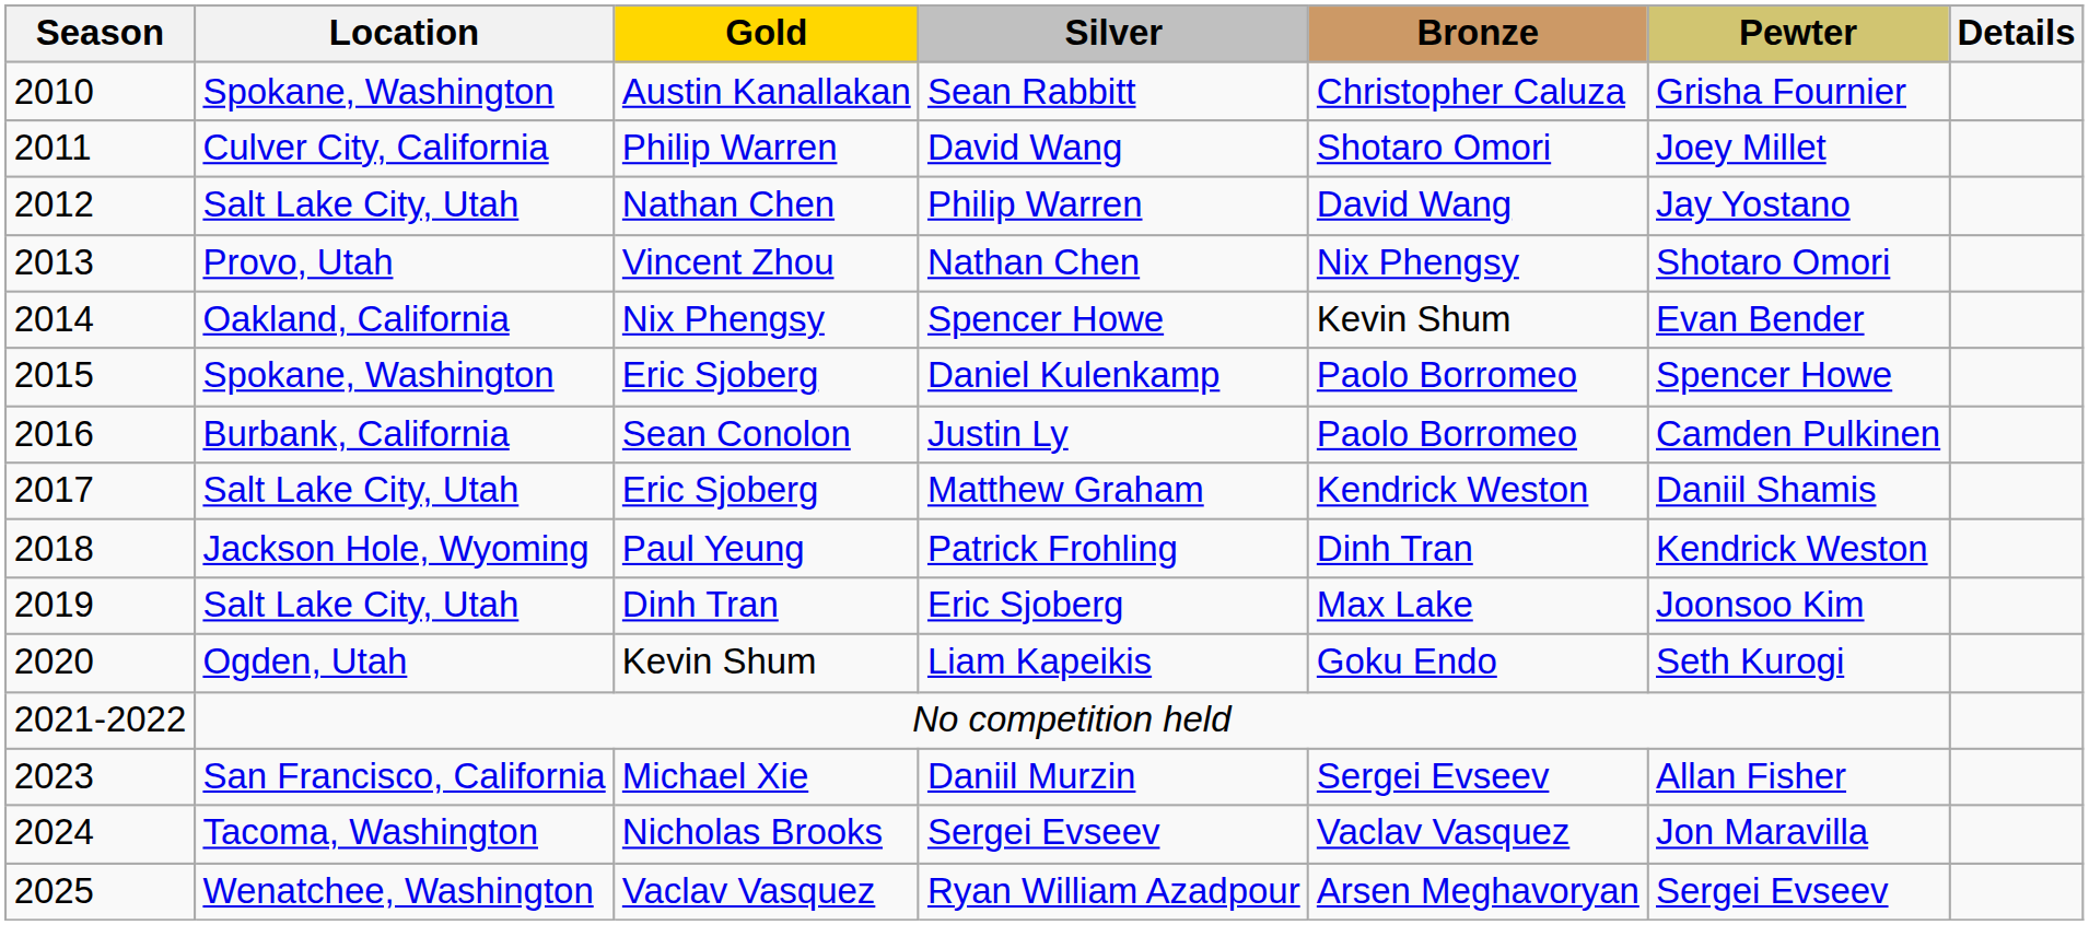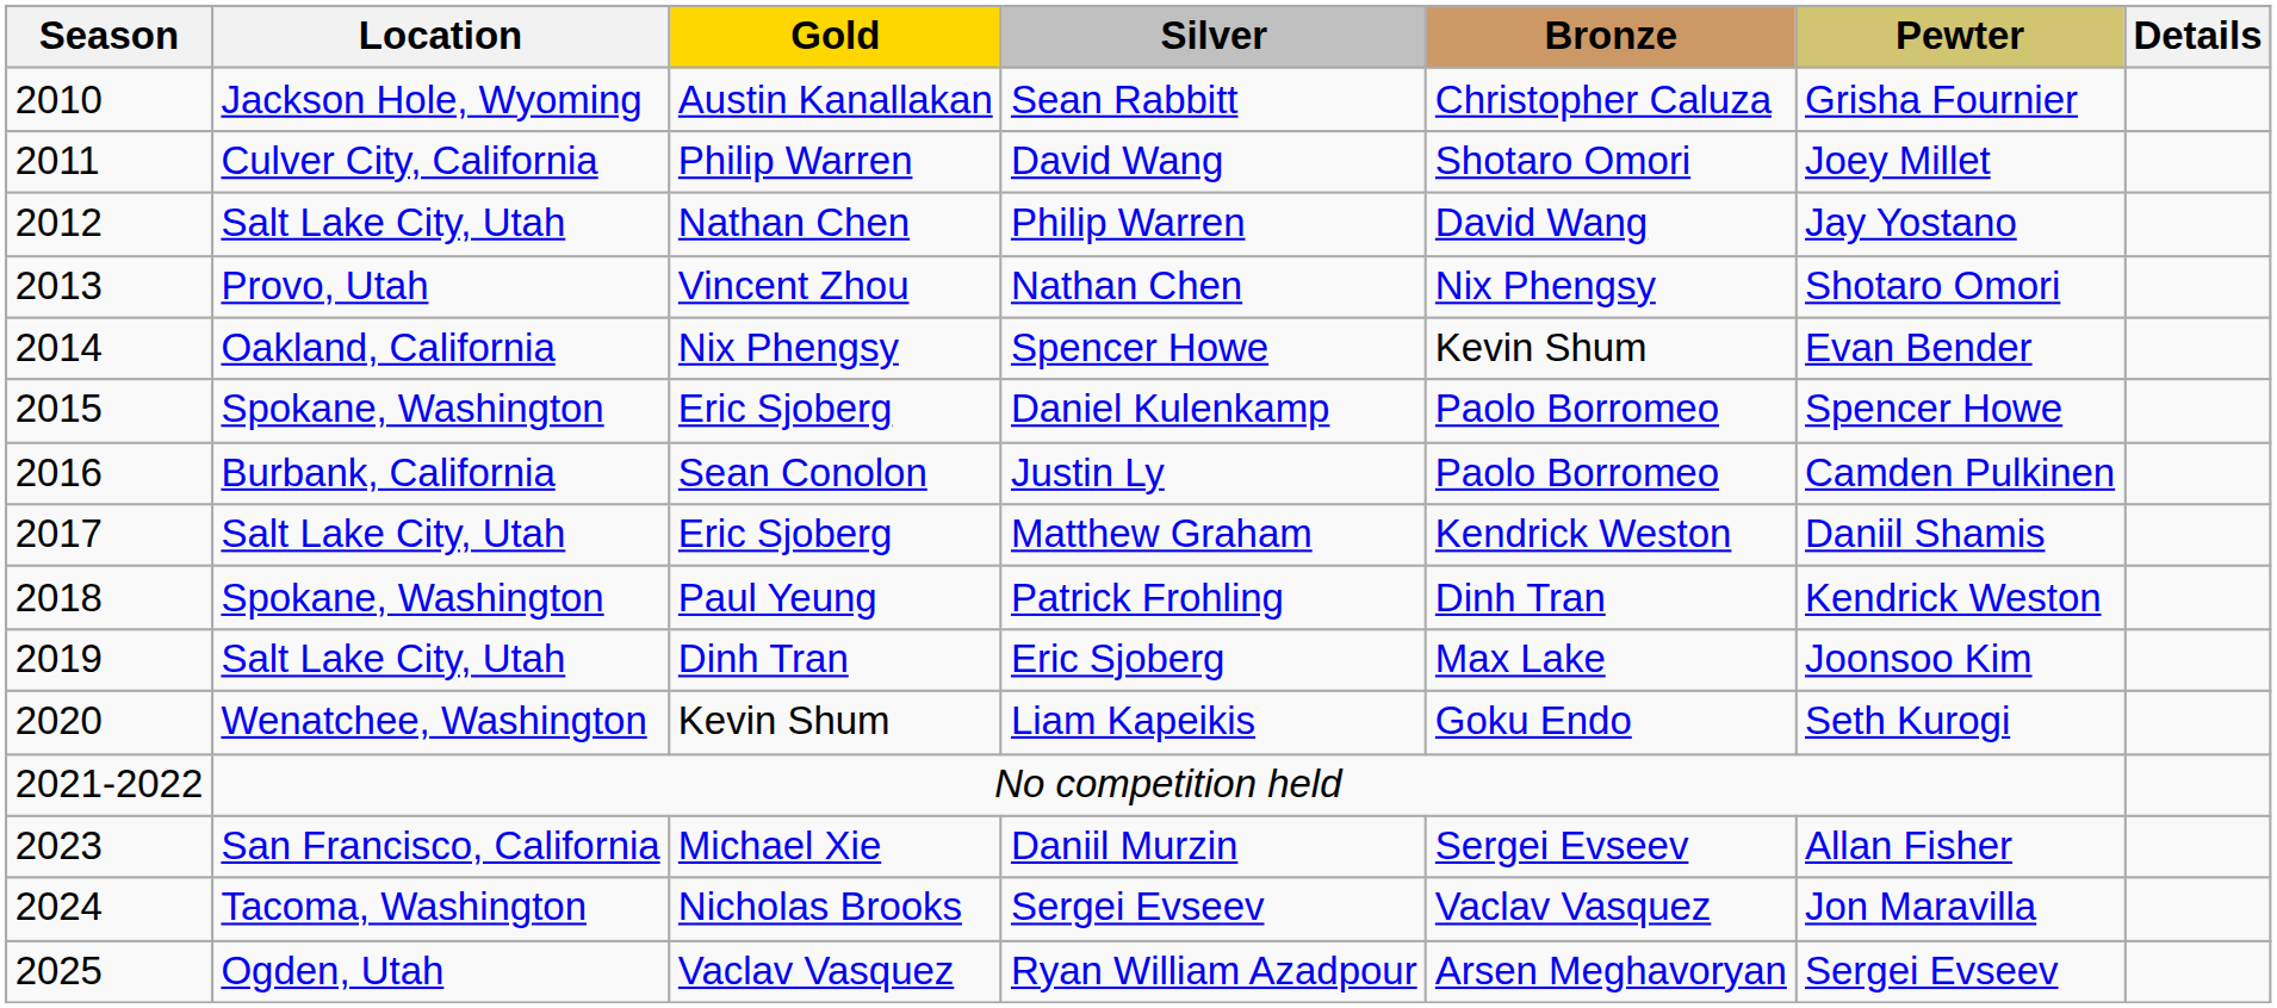Sean Rabbitt | Location: Spokane, Washington -> Jackson Hole, Wyoming
Patrick Frohling | Location: Jackson Hole, Wyoming -> Spokane, Washington
Liam Kapeikis | Location: Ogden, Utah -> Wenatchee, Washington
Ryan William Azadpour | Location: Wenatchee, Washington -> Ogden, Utah
